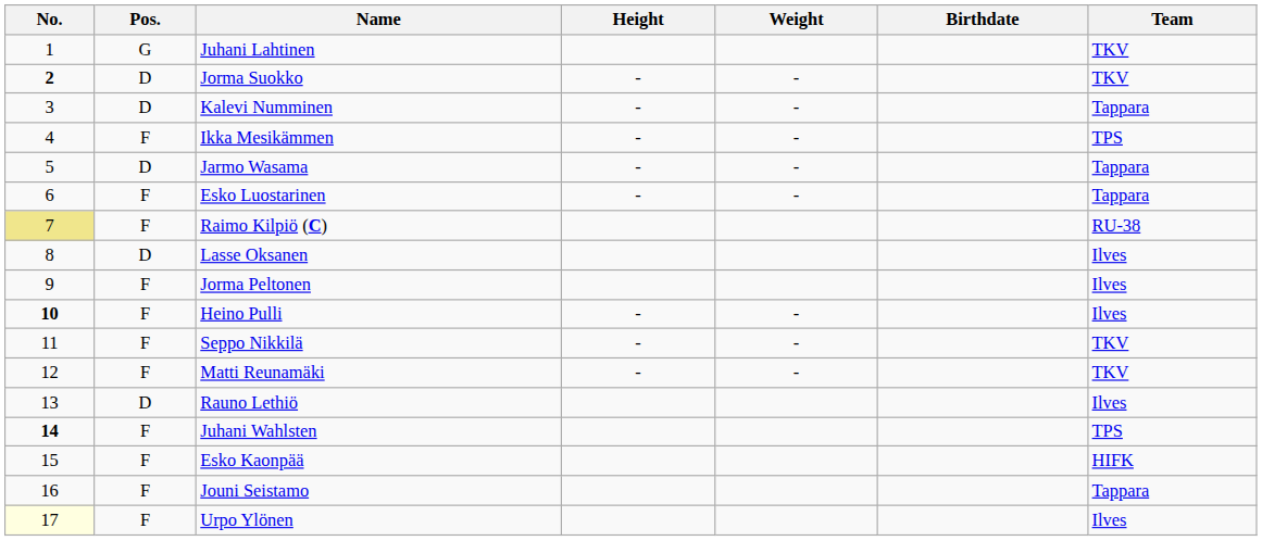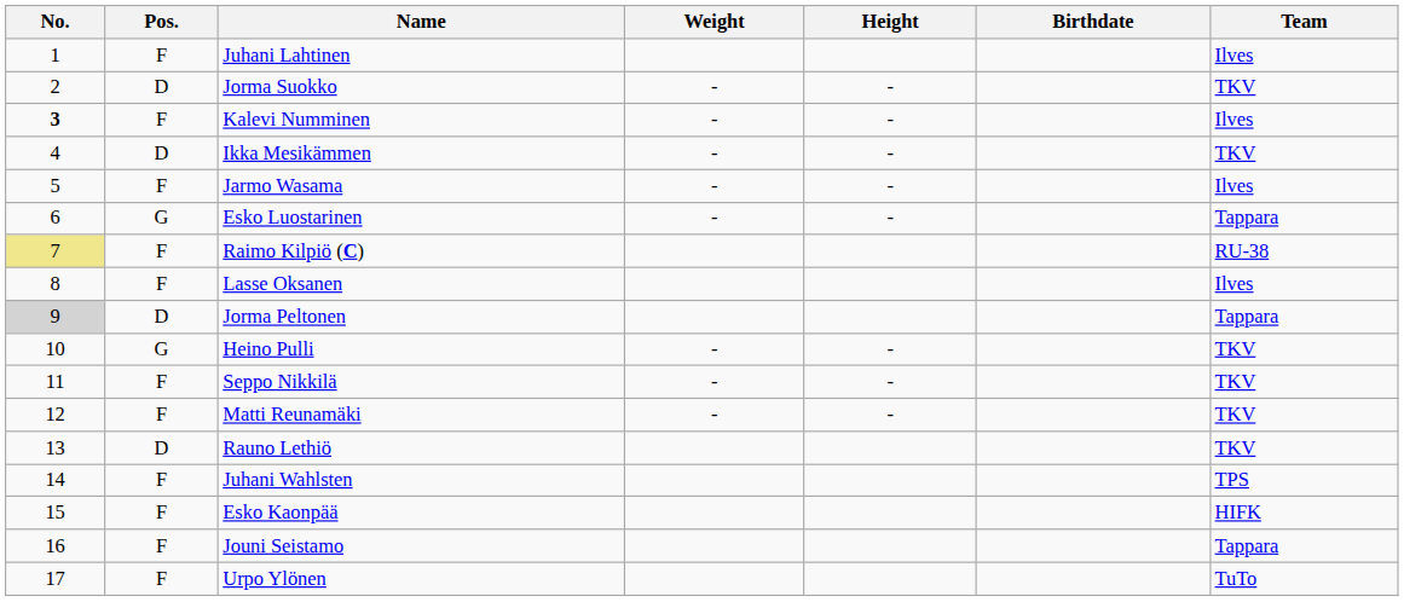columns swapped: Height <-> Weight
Juhani Lahtinen | Pos.: G -> F
Juhani Lahtinen | Team: TKV -> Ilves
Jorma Suokko | No.: bold -> normal
Kalevi Numminen | No.: normal -> bold
Kalevi Numminen | Pos.: D -> F
Kalevi Numminen | Team: Tappara -> Ilves
Ikka Mesikämmen | Pos.: F -> D
Ikka Mesikämmen | Team: TPS -> TKV
Jarmo Wasama | Pos.: D -> F
Jarmo Wasama | Team: Tappara -> Ilves
Esko Luostarinen | Pos.: F -> G
Lasse Oksanen | Pos.: D -> F
Jorma Peltonen | No.: no background -> lightgrey background
Jorma Peltonen | Pos.: F -> D
Jorma Peltonen | Team: Ilves -> Tappara
Heino Pulli | No.: bold -> normal
Heino Pulli | Pos.: F -> G
Heino Pulli | Team: Ilves -> TKV
Rauno Lethiö | Team: Ilves -> TKV
Juhani Wahlsten | No.: bold -> normal
Urpo Ylönen | No.: lightyellow background -> no background
Urpo Ylönen | Team: Ilves -> TuTo
